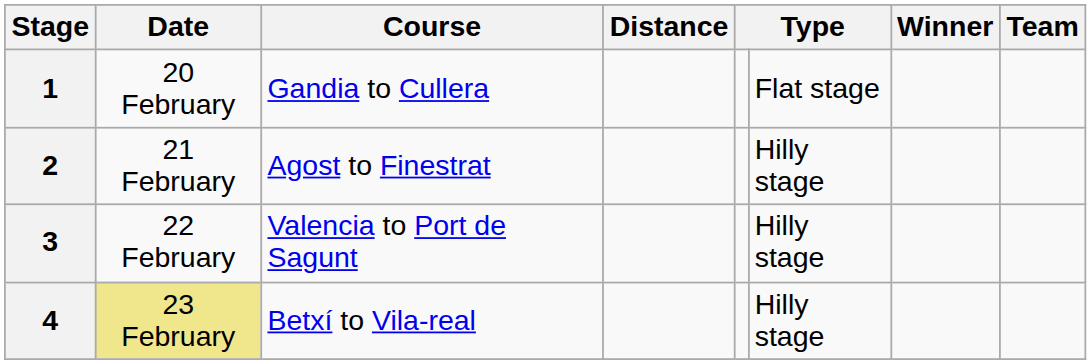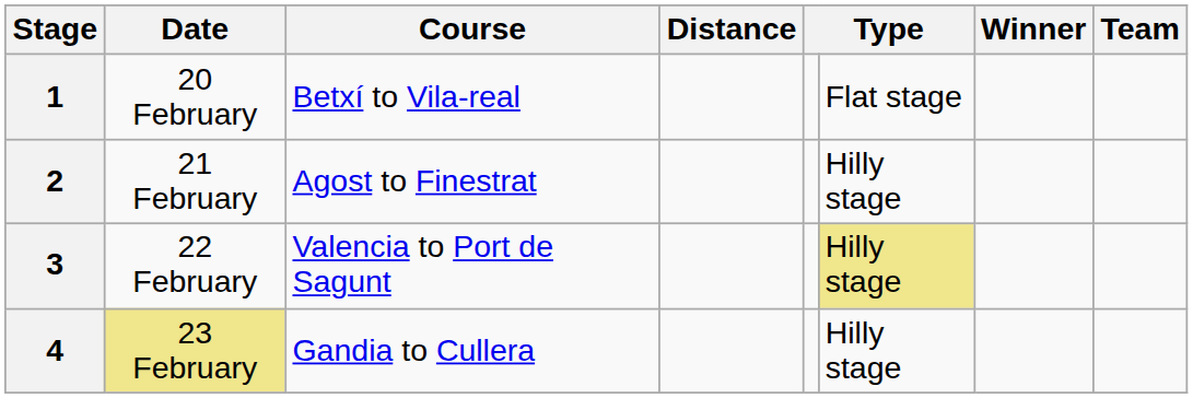1 | Course: Gandia to Cullera -> Betxí to Vila-real
3 | column 6: no background -> khaki background
4 | Course: Betxí to Vila-real -> Gandia to Cullera
